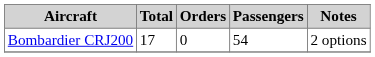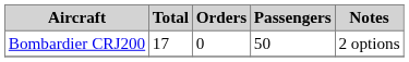Bombardier CRJ200 | Passengers: 54 -> 50
